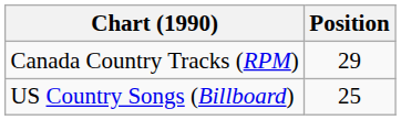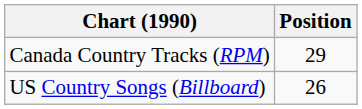US Country Songs (Billboard) | Position: 25 -> 26
